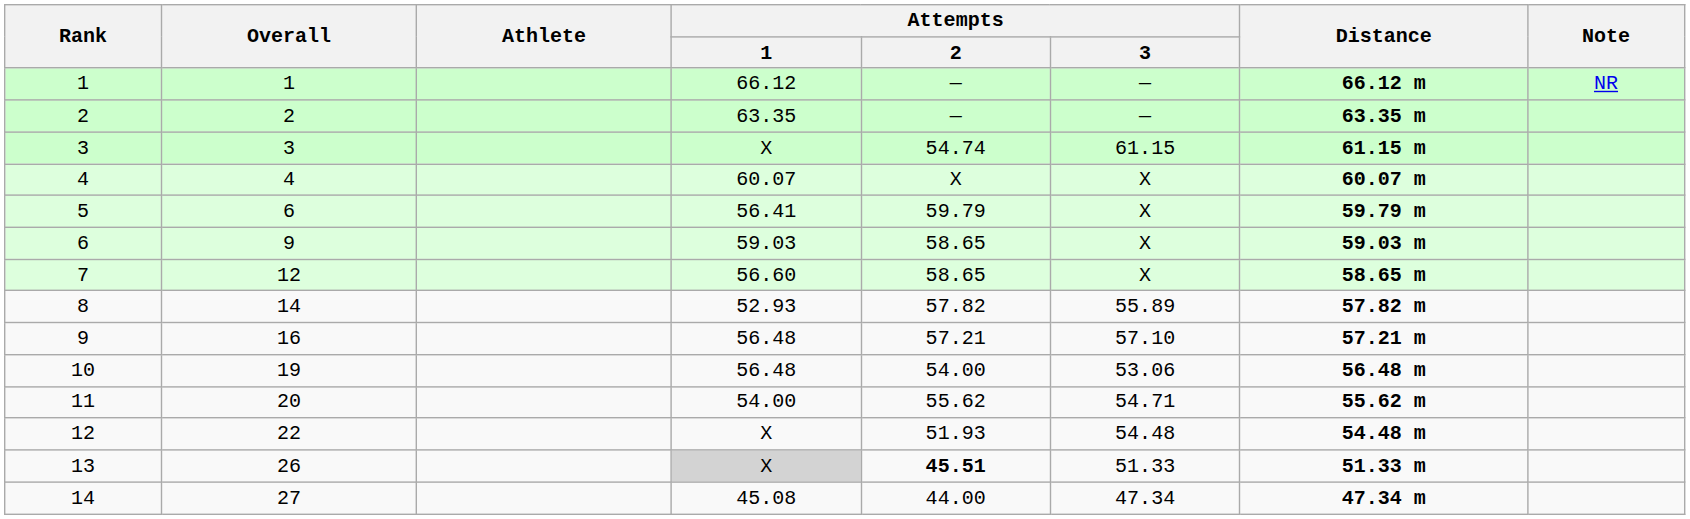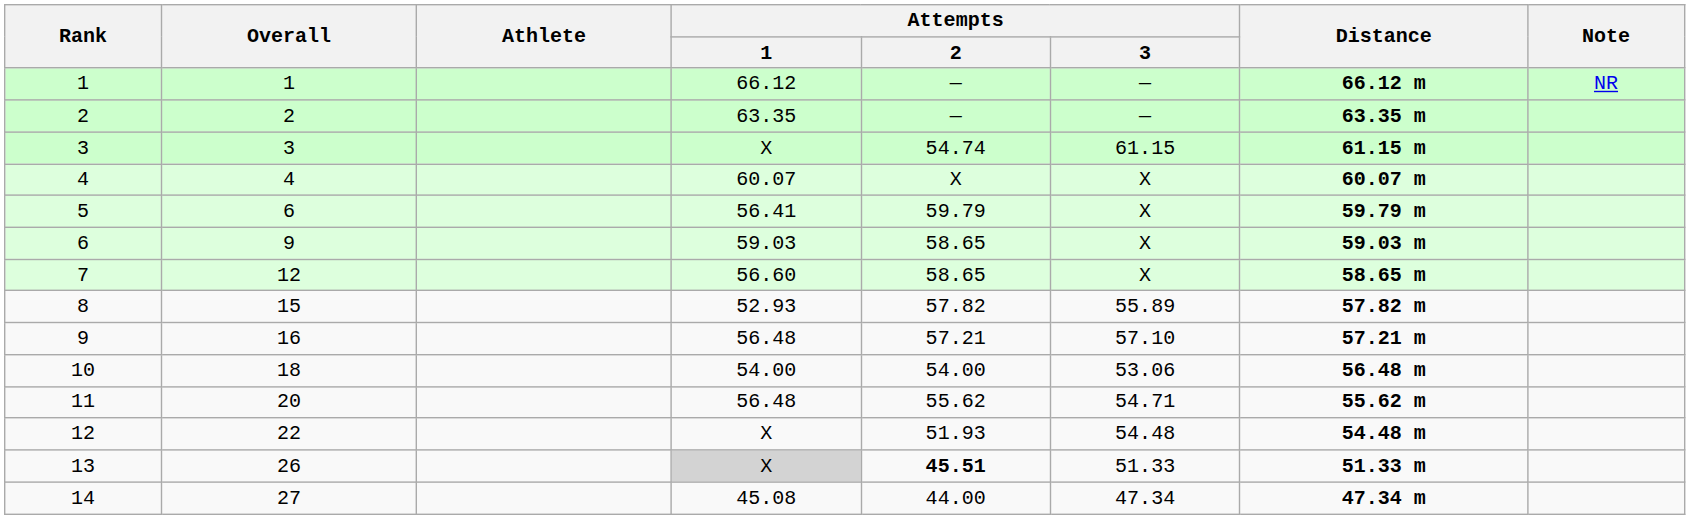8 | Overall: 14 -> 15
10 | Overall: 19 -> 18
10 | Attempts / 1: 56.48 -> 54.00
11 | Attempts / 1: 54.00 -> 56.48
